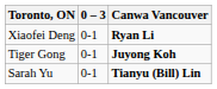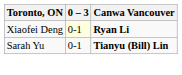Xiaofei Deng | 0 – 3: no background -> lightyellow background
- row: Tiger Gong | 0-1 | Juyong Koh
